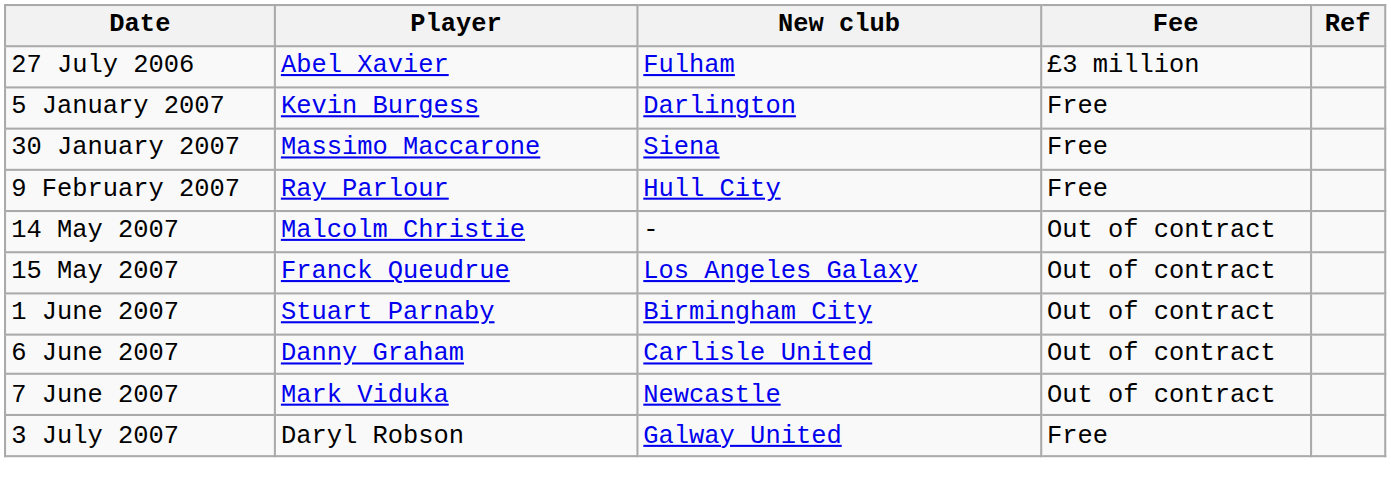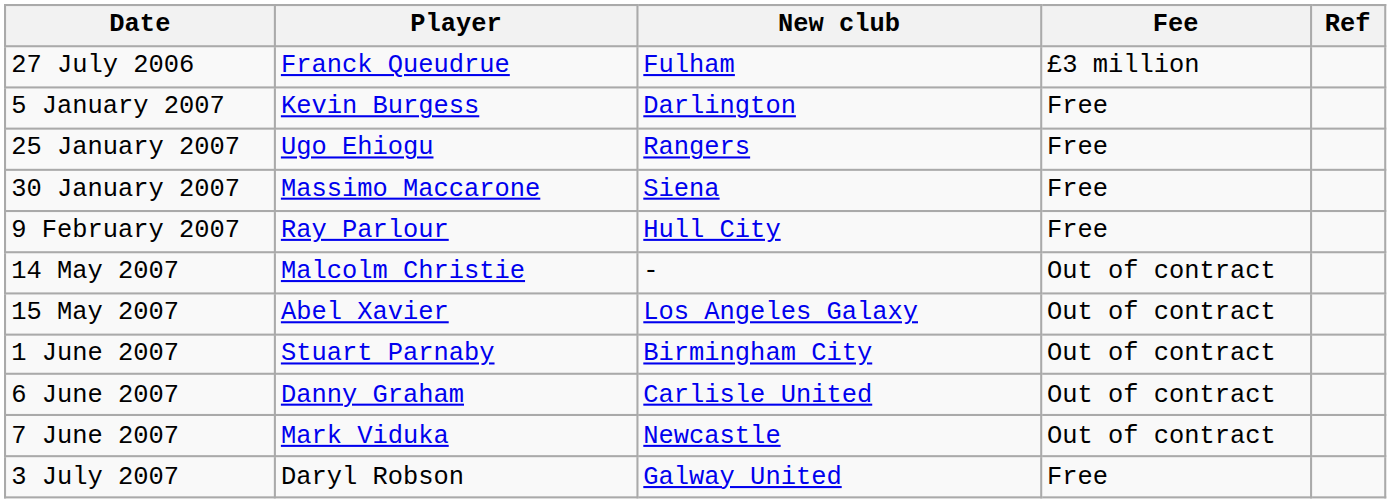27 July 2006 | Player: Abel Xavier -> Franck Queudrue
+ row: 25 January 2007 | Ugo Ehiogu | Rangers | Free
15 May 2007 | Player: Franck Queudrue -> Abel Xavier
